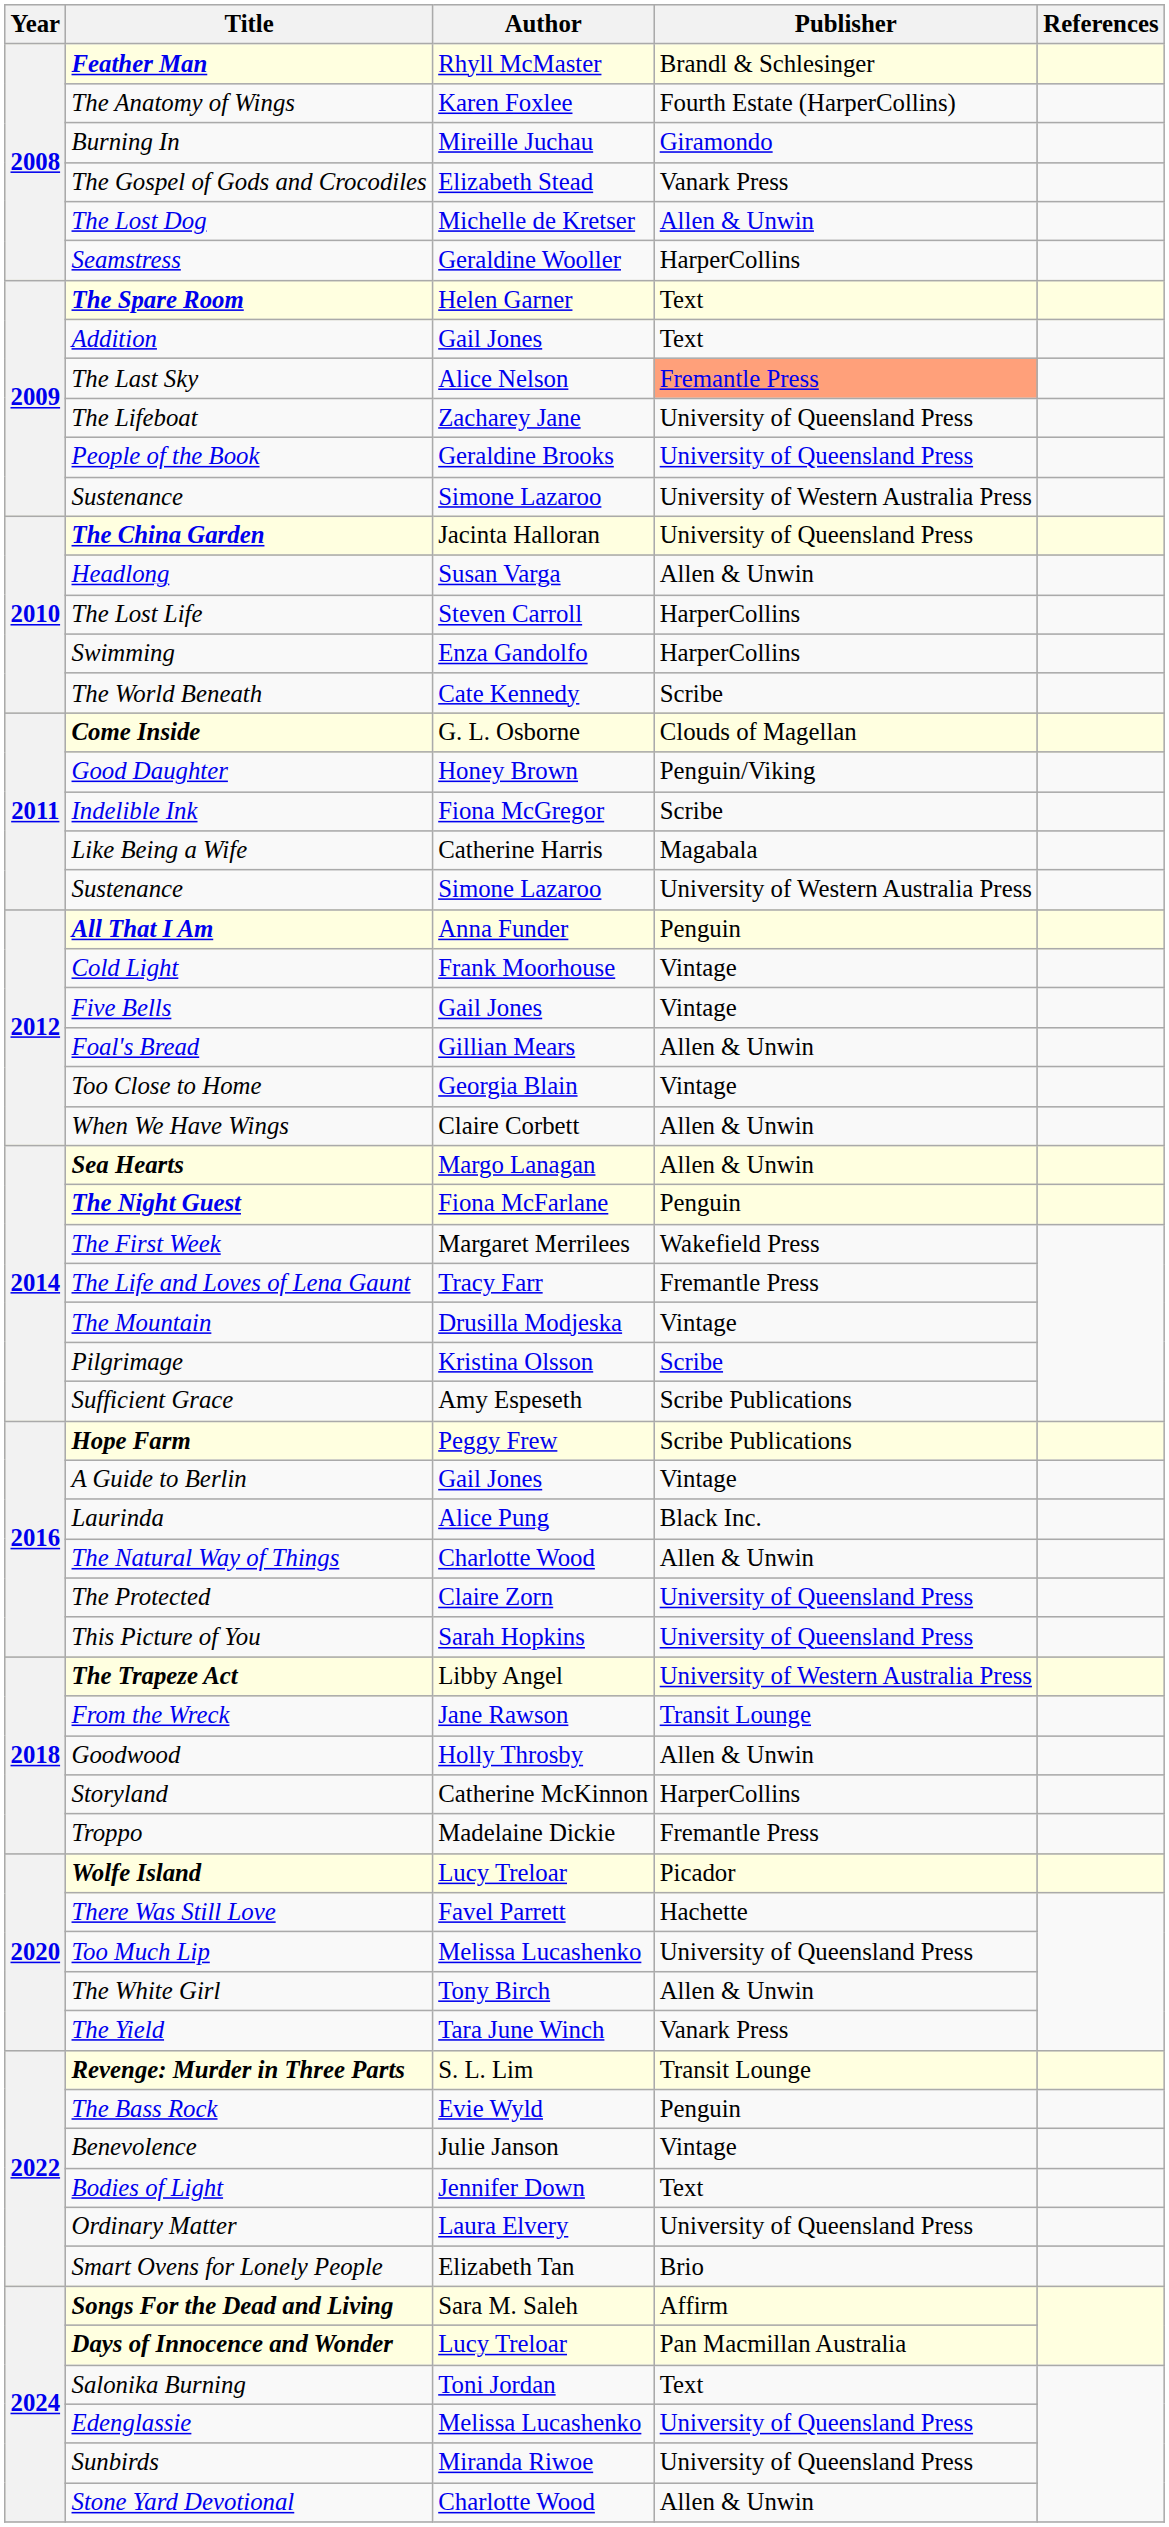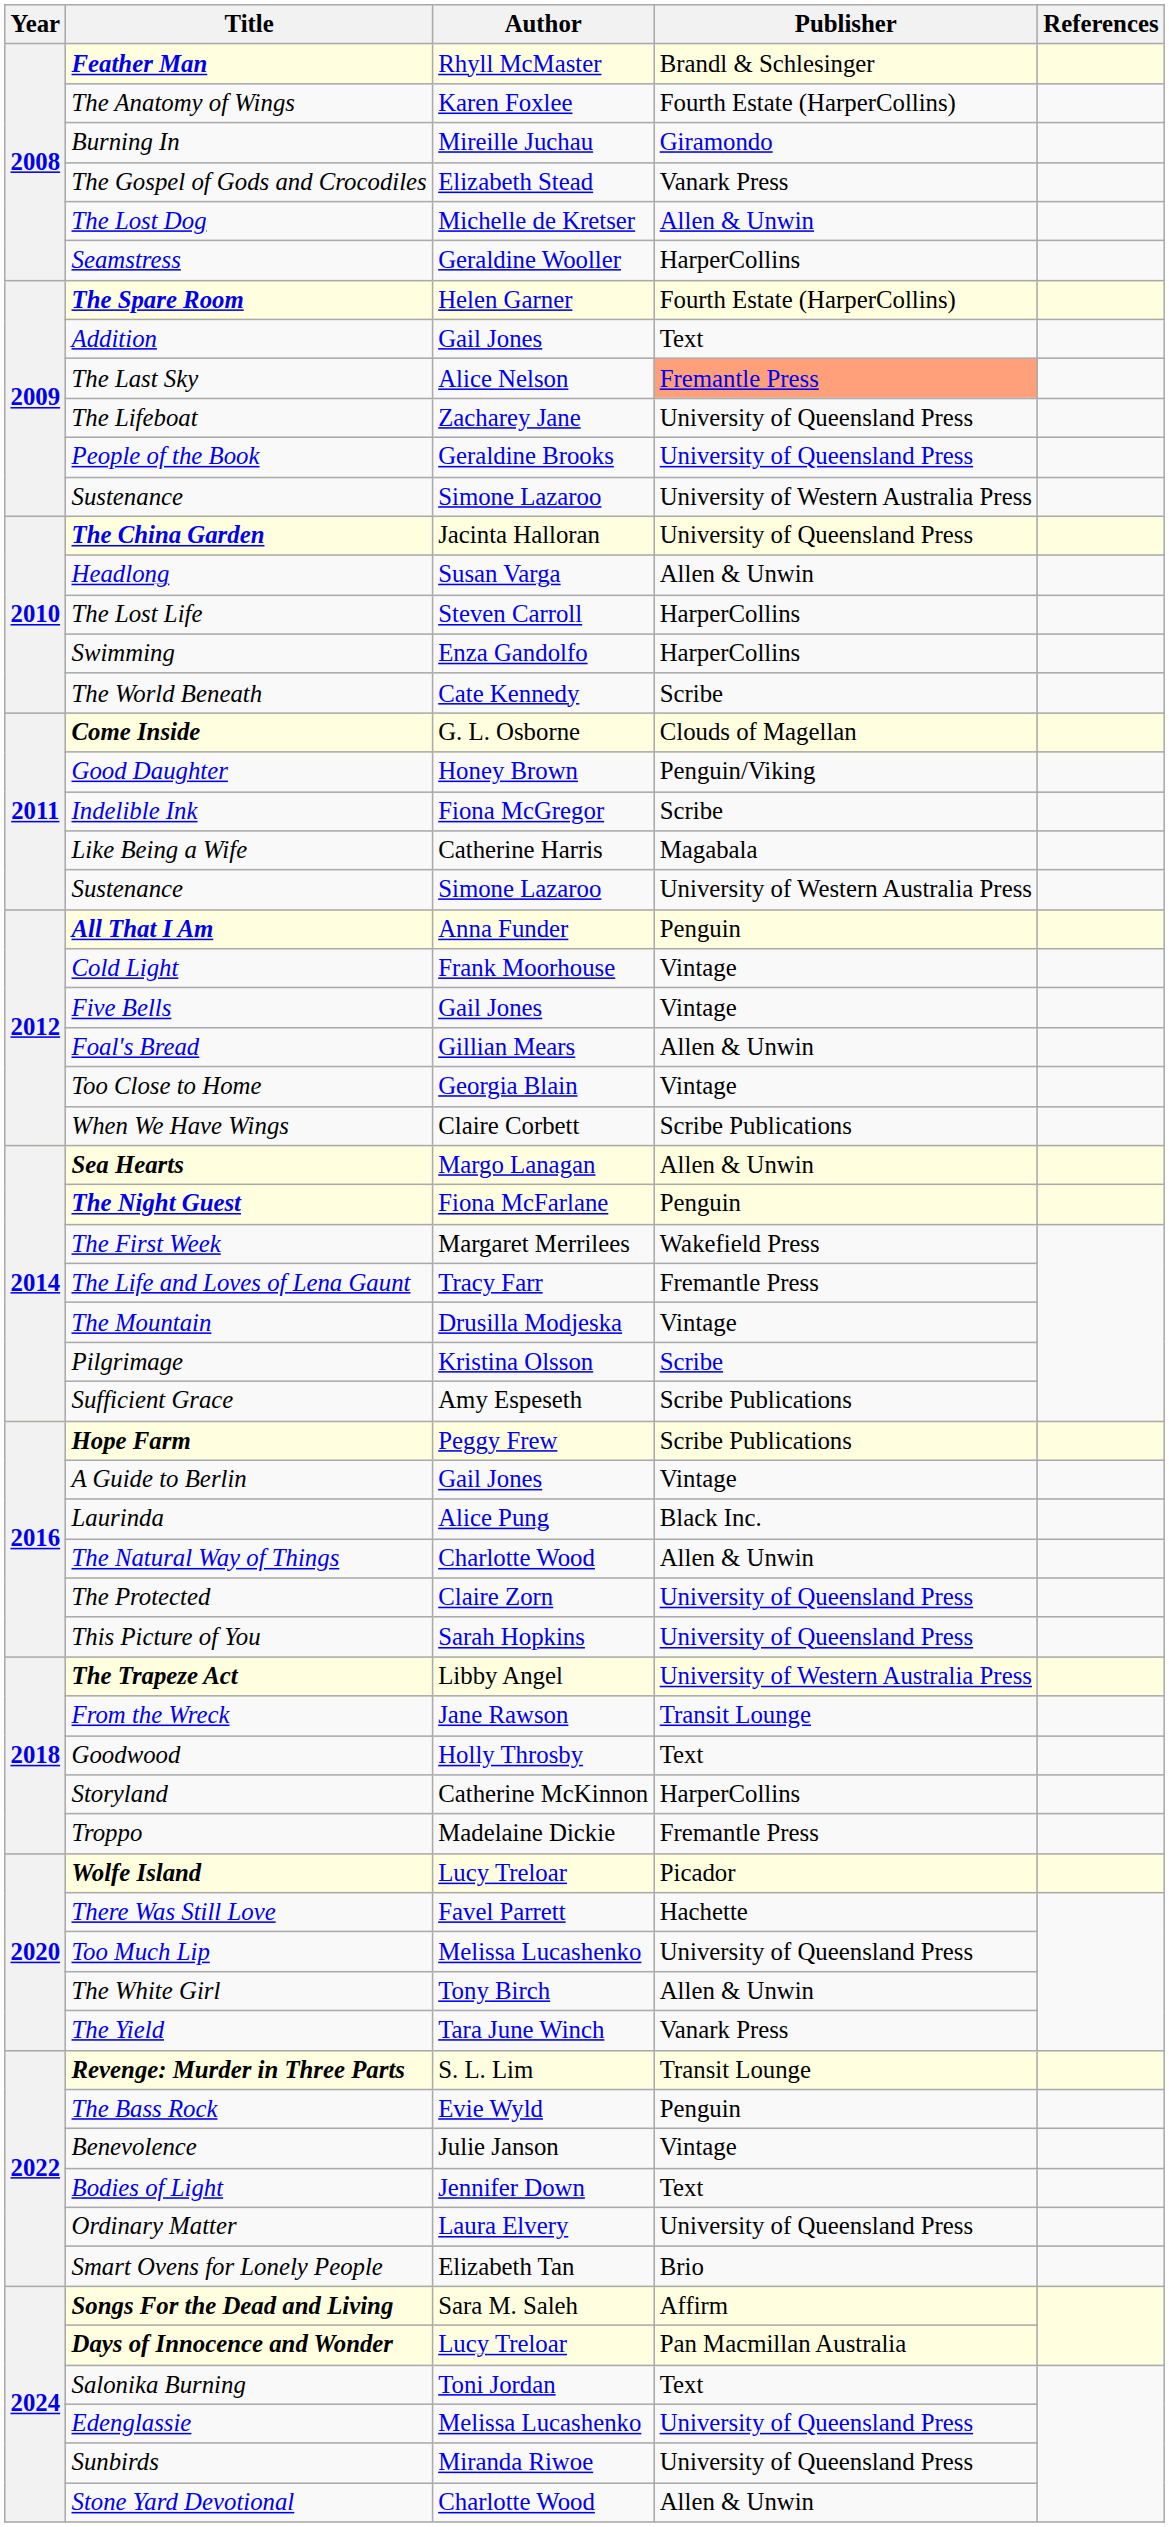The Spare Room | Publisher: Text -> Fourth Estate (HarperCollins)
When We Have Wings | Publisher: Allen & Unwin -> Scribe Publications
Goodwood | Publisher: Allen & Unwin -> Text
